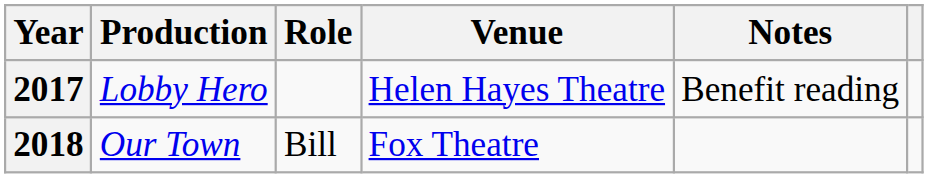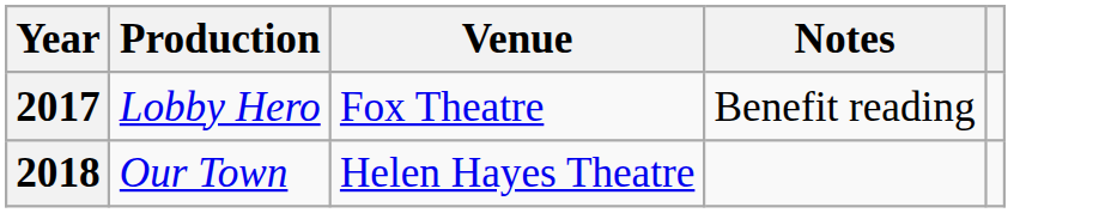- column: Role | Bill
2017 | Venue: Helen Hayes Theatre -> Fox Theatre
2018 | Venue: Fox Theatre -> Helen Hayes Theatre
